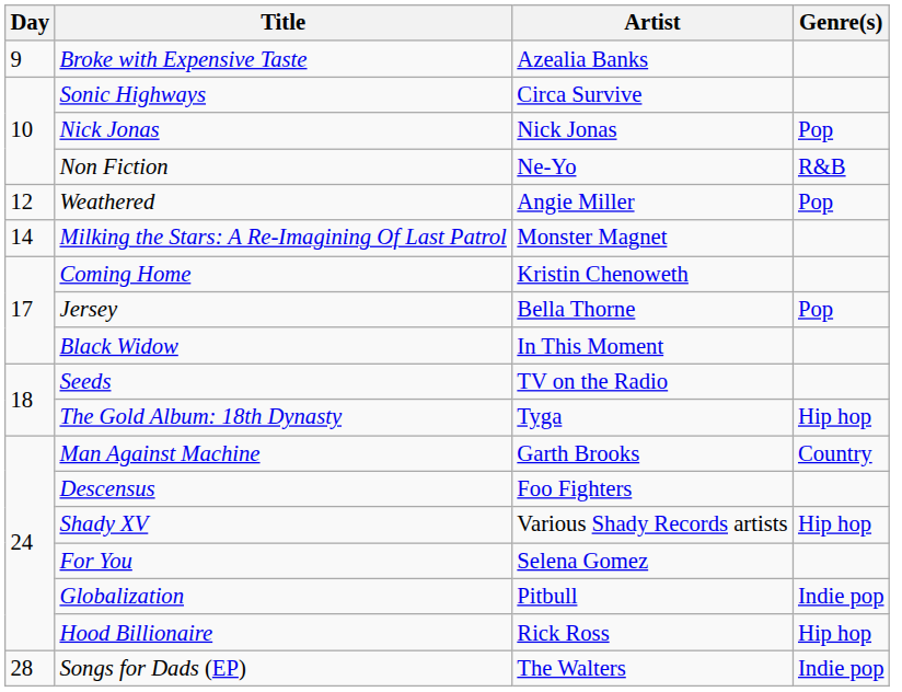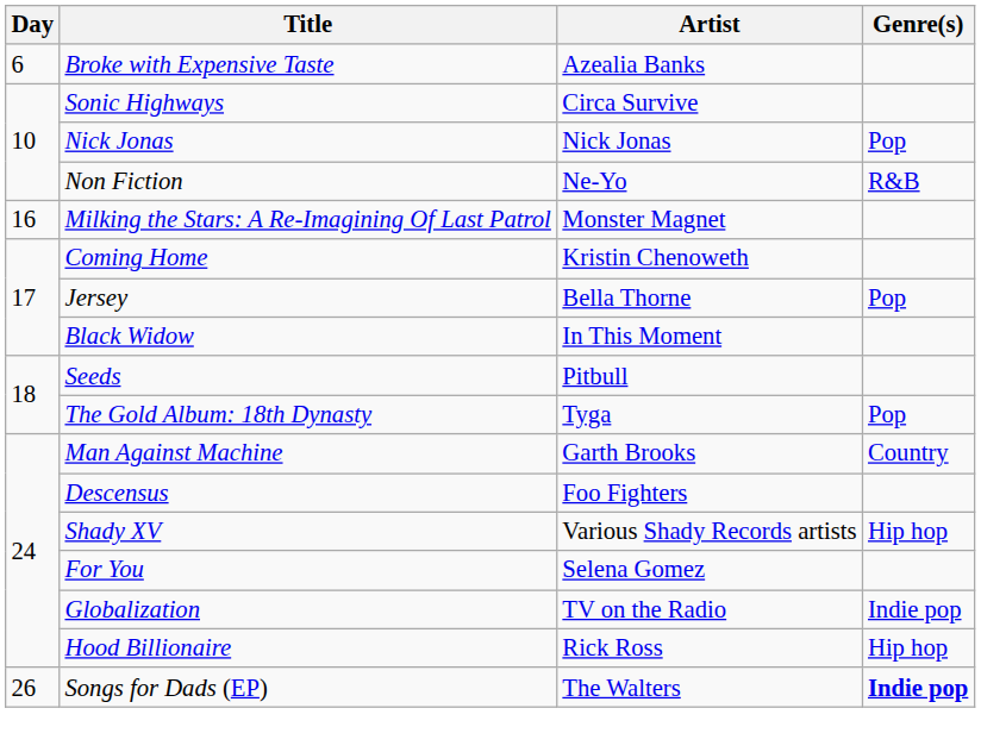Broke with Expensive Taste | Day: 9 -> 6
- row: 12 | Weathered | Angie Miller | Pop
Milking the Stars: A Re-Imagining Of Last Patrol | Day: 14 -> 16
Seeds | Artist: TV on the Radio -> Pitbull
The Gold Album: 18th Dynasty | Genre(s): Hip hop -> Pop
Globalization | Artist: Pitbull -> TV on the Radio
Songs for Dads (EP) | Day: 28 -> 26
Songs for Dads (EP) | Genre(s): normal -> bold
